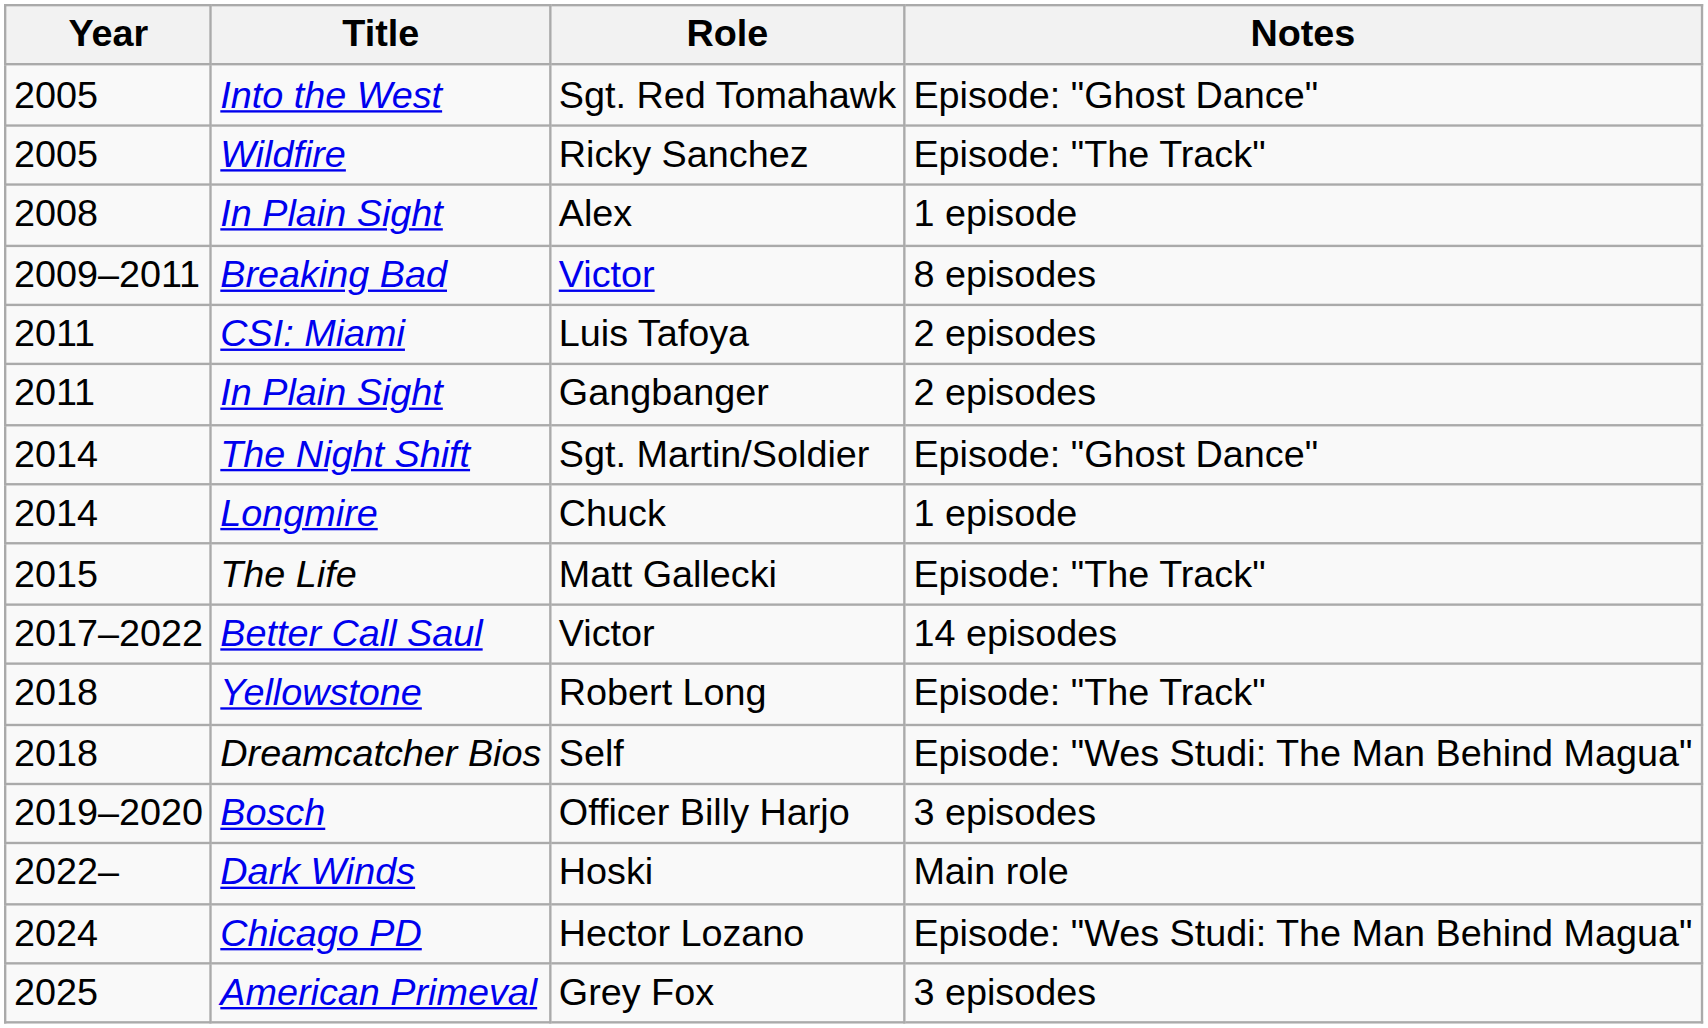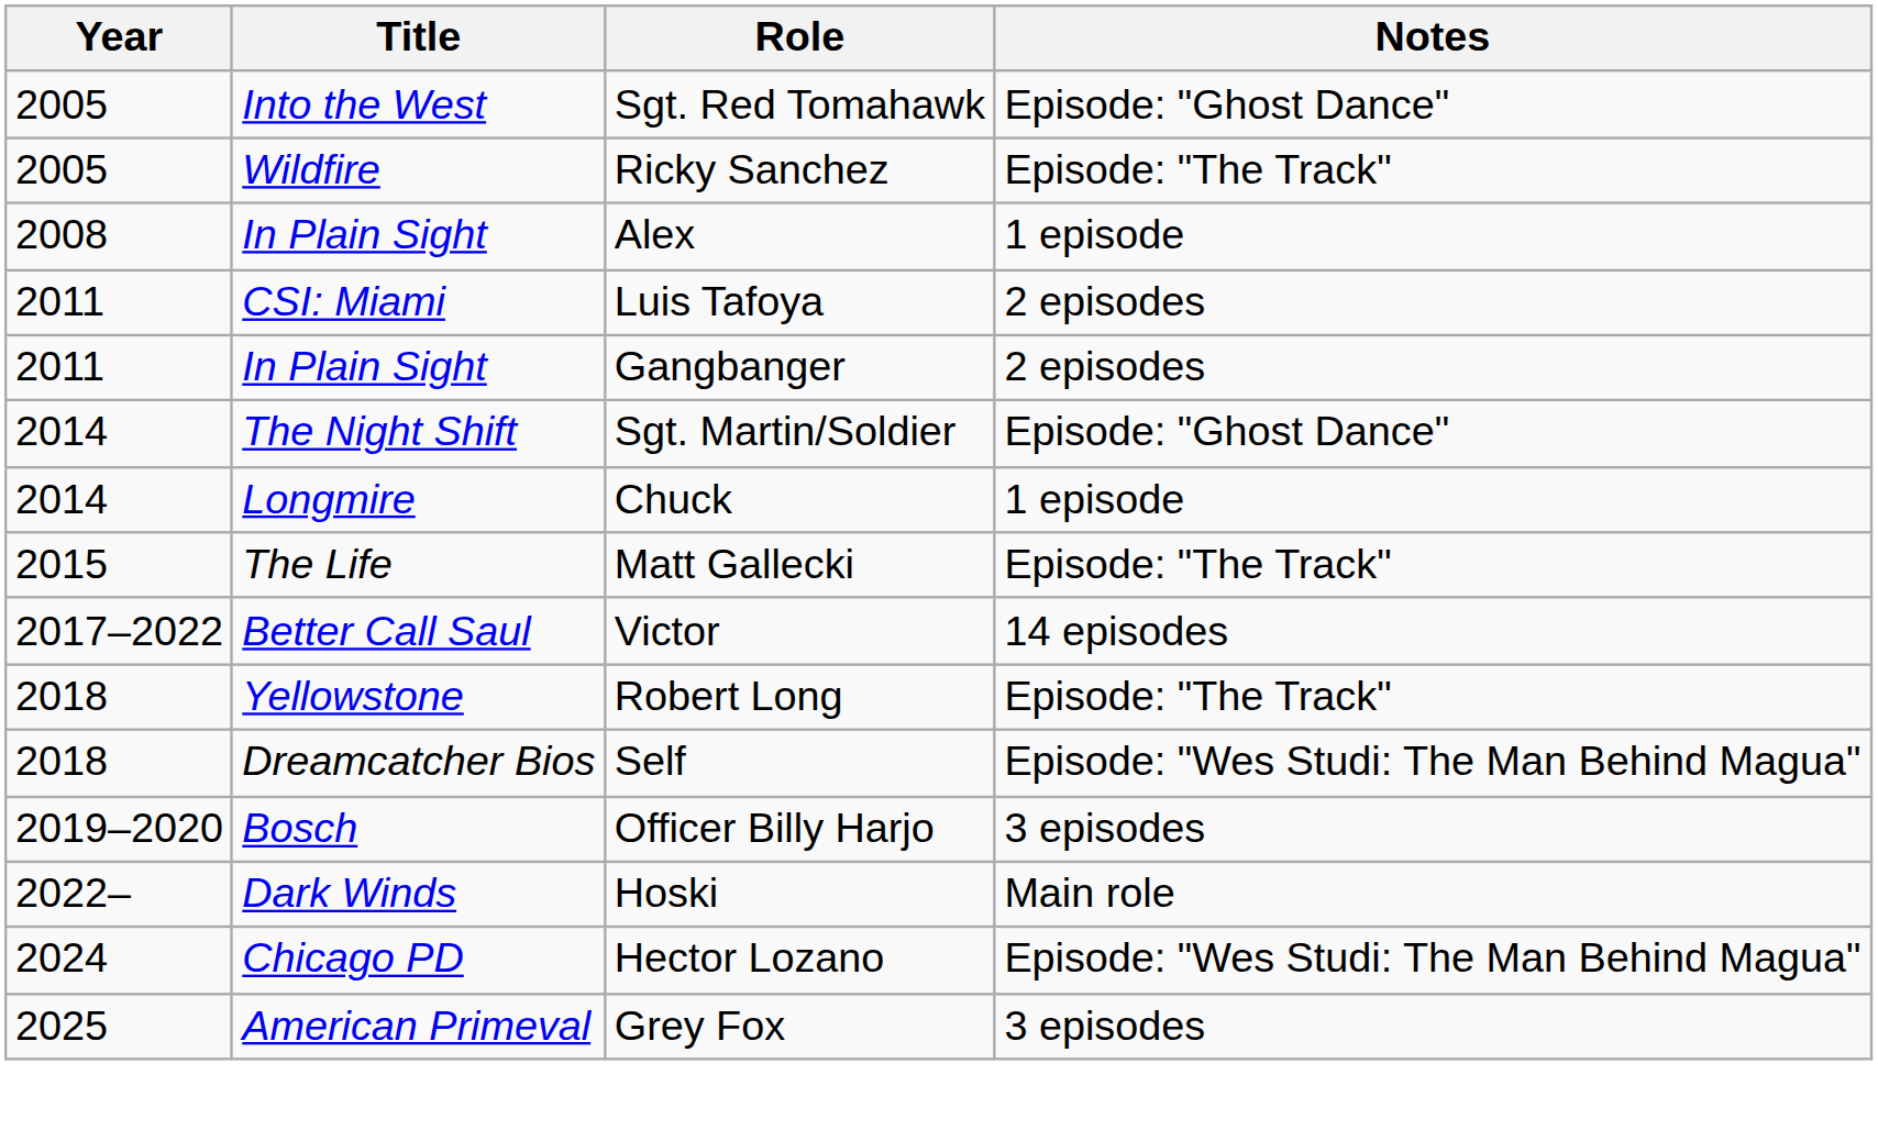- row: 2009–2011 | Breaking Bad | Victor | 8 episodes
